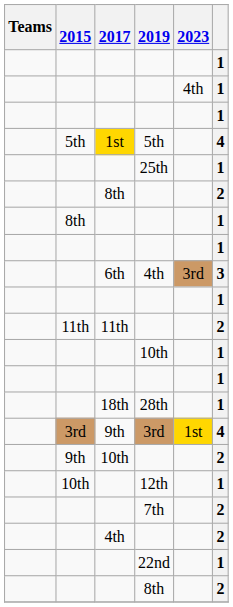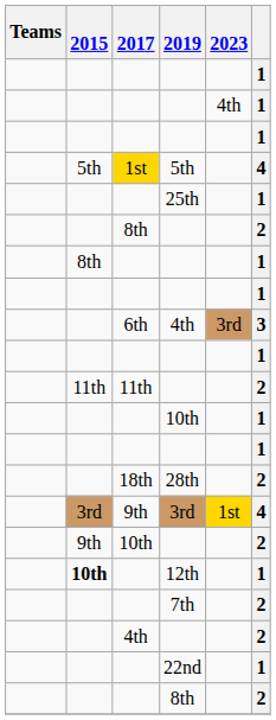28th | column 6: 1 -> 2
12th | 2015: normal -> bold
